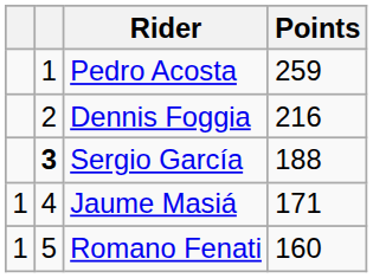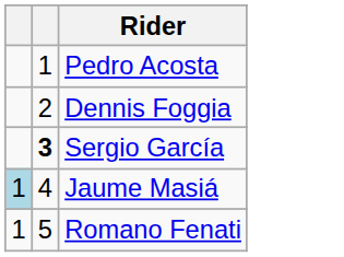- column: Points | 259 | 216 | 188 | 171 | 160
Jaume Masiá | column 1: no background -> lightblue background
